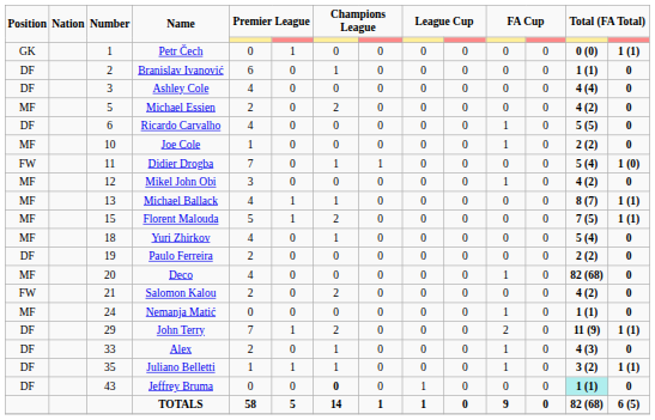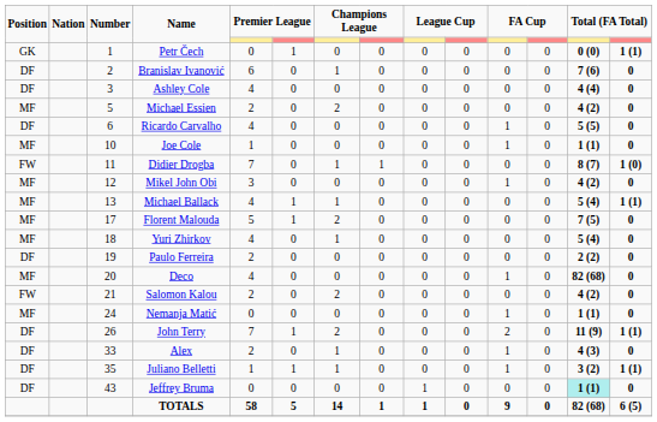Branislav Ivanović | column 13: 1 (1) -> 7 (6)
Joe Cole | column 13: 2 (2) -> 1 (1)
Didier Drogba | column 13: 5 (4) -> 8 (7)
Michael Ballack | column 13: 8 (7) -> 5 (4)
Florent Malouda | Number: 15 -> 17
Florent Malouda | column 14: 1 (1) -> 0
John Terry | Number: 29 -> 26
Jeffrey Bruma | column 7: bold -> normal
